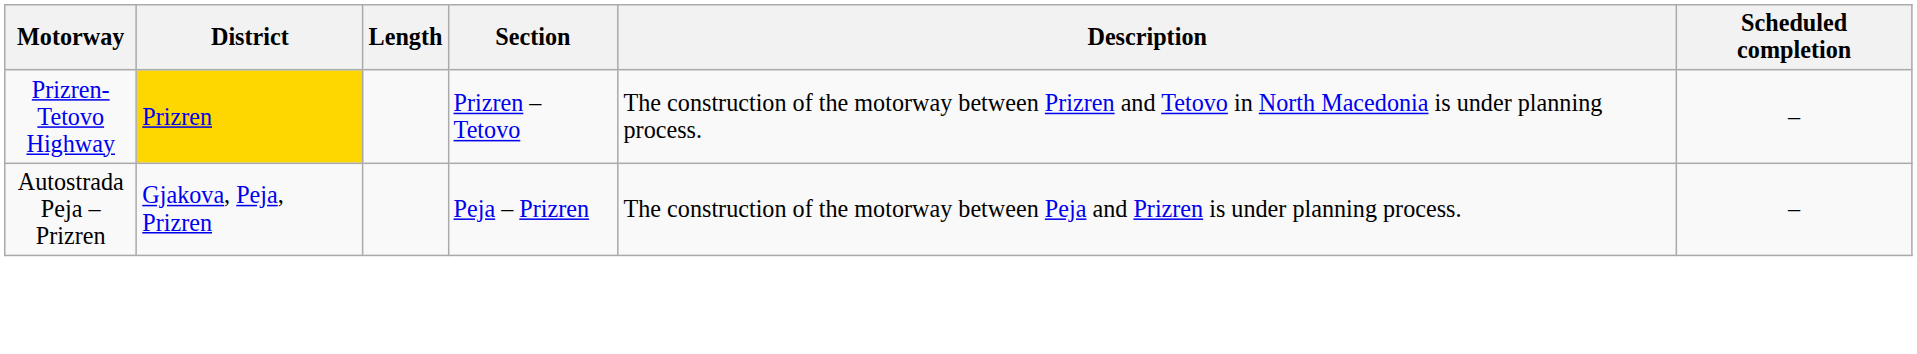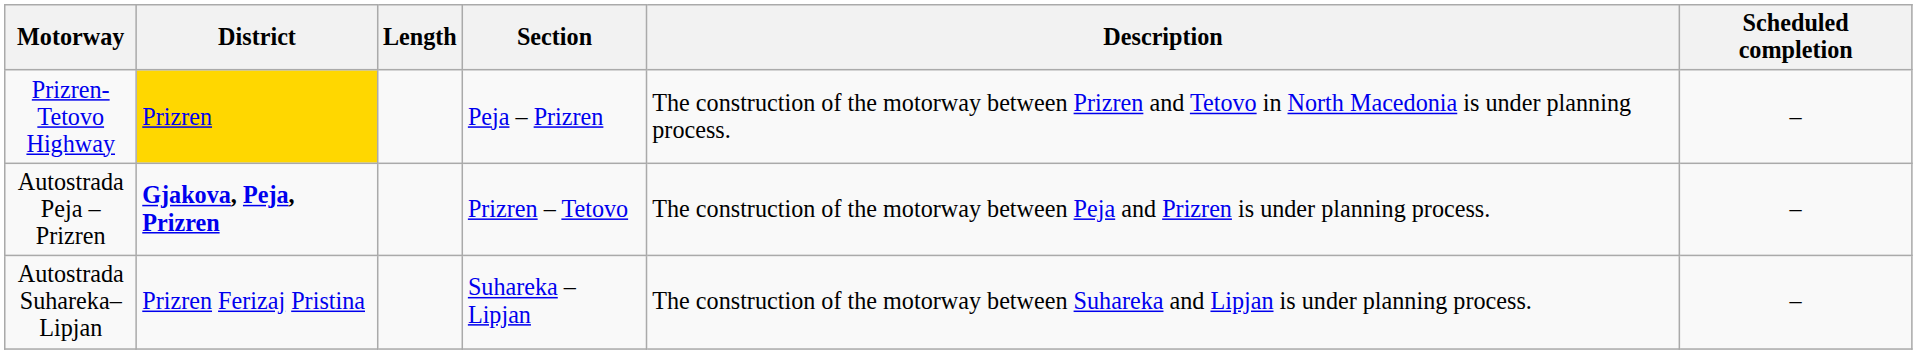Prizren-Tetovo Highway | Section: Prizren – Tetovo -> Peja – Prizren
Autostrada Peja – Prizren | District: normal -> bold
Autostrada Peja – Prizren | Section: Peja – Prizren -> Prizren – Tetovo
+ row: Autostrada Suhareka– Lipjan | Prizren Ferizaj Pristina | Suhareka – Lipjan | The construction of the motorway between Suhareka and Lipjan is under planning process. | –
